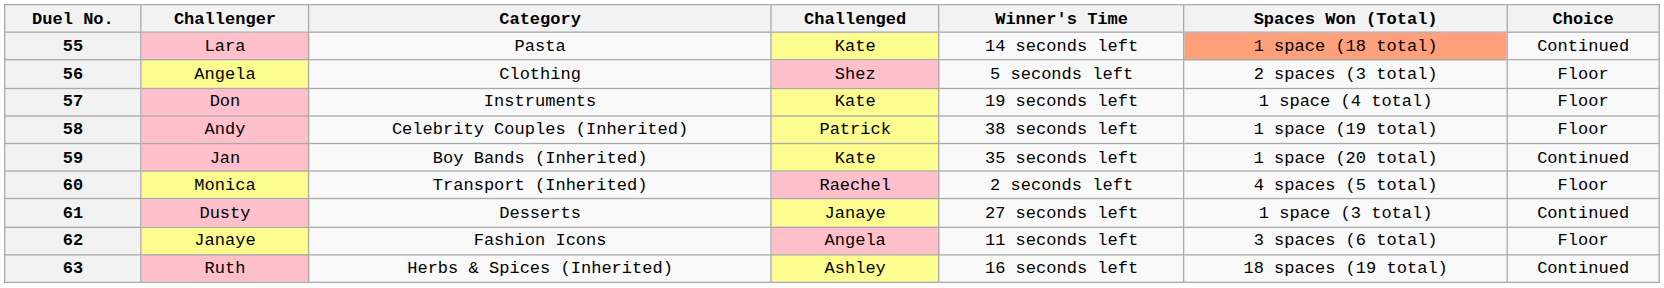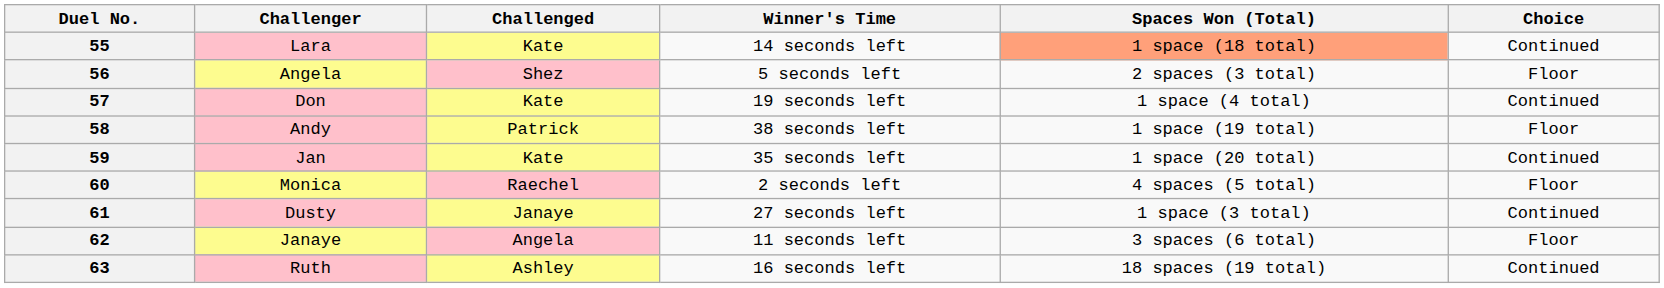- column: Category | Pasta | Clothing | Instruments | Celebrity Couples (Inherited) | Boy Bands (Inherited) | Transport (Inherited) | Desserts | Fashion Icons | Herbs & Spices (Inherited)
57 | Choice: Floor -> Continued
